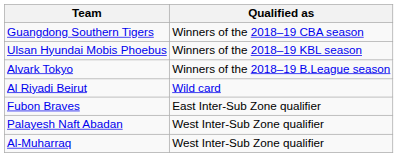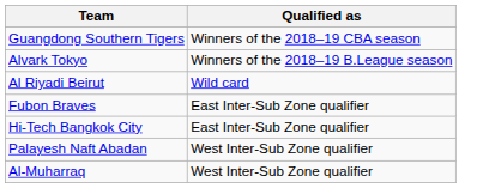- row: Ulsan Hyundai Mobis Phoebus | Winners of the 2018–19 KBL season
+ row: Hi-Tech Bangkok City | East Inter-Sub Zone qualifier
